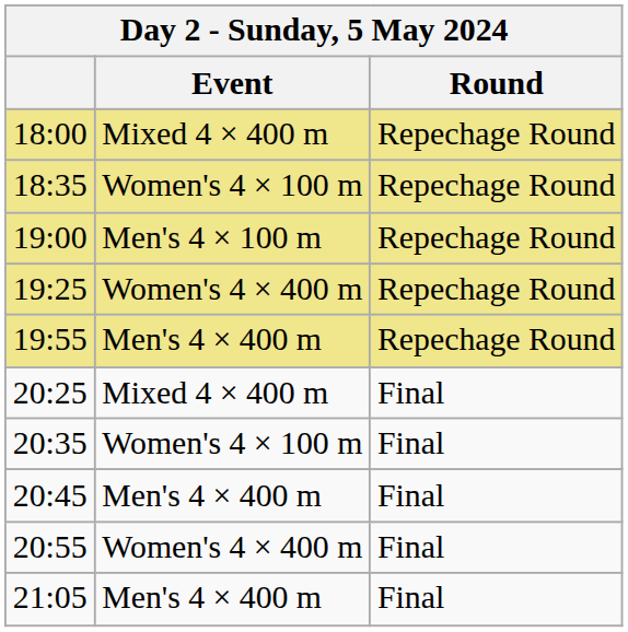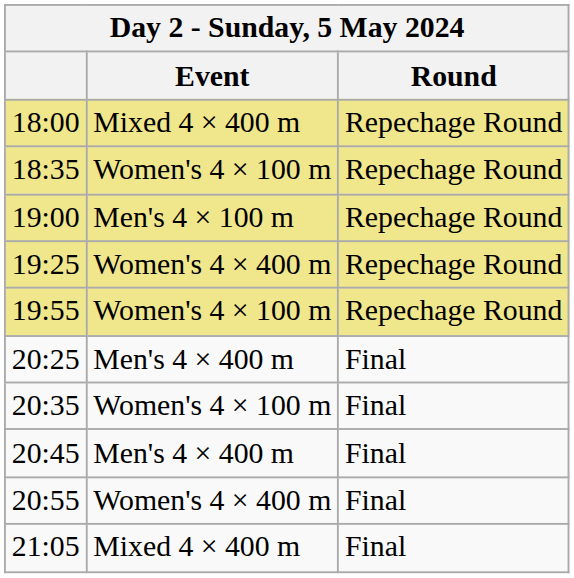19:55 | Event: Men's 4 × 400 m -> Women's 4 × 100 m
20:25 | Event: Mixed 4 × 400 m -> Men's 4 × 400 m
21:05 | Event: Men's 4 × 400 m -> Mixed 4 × 400 m
